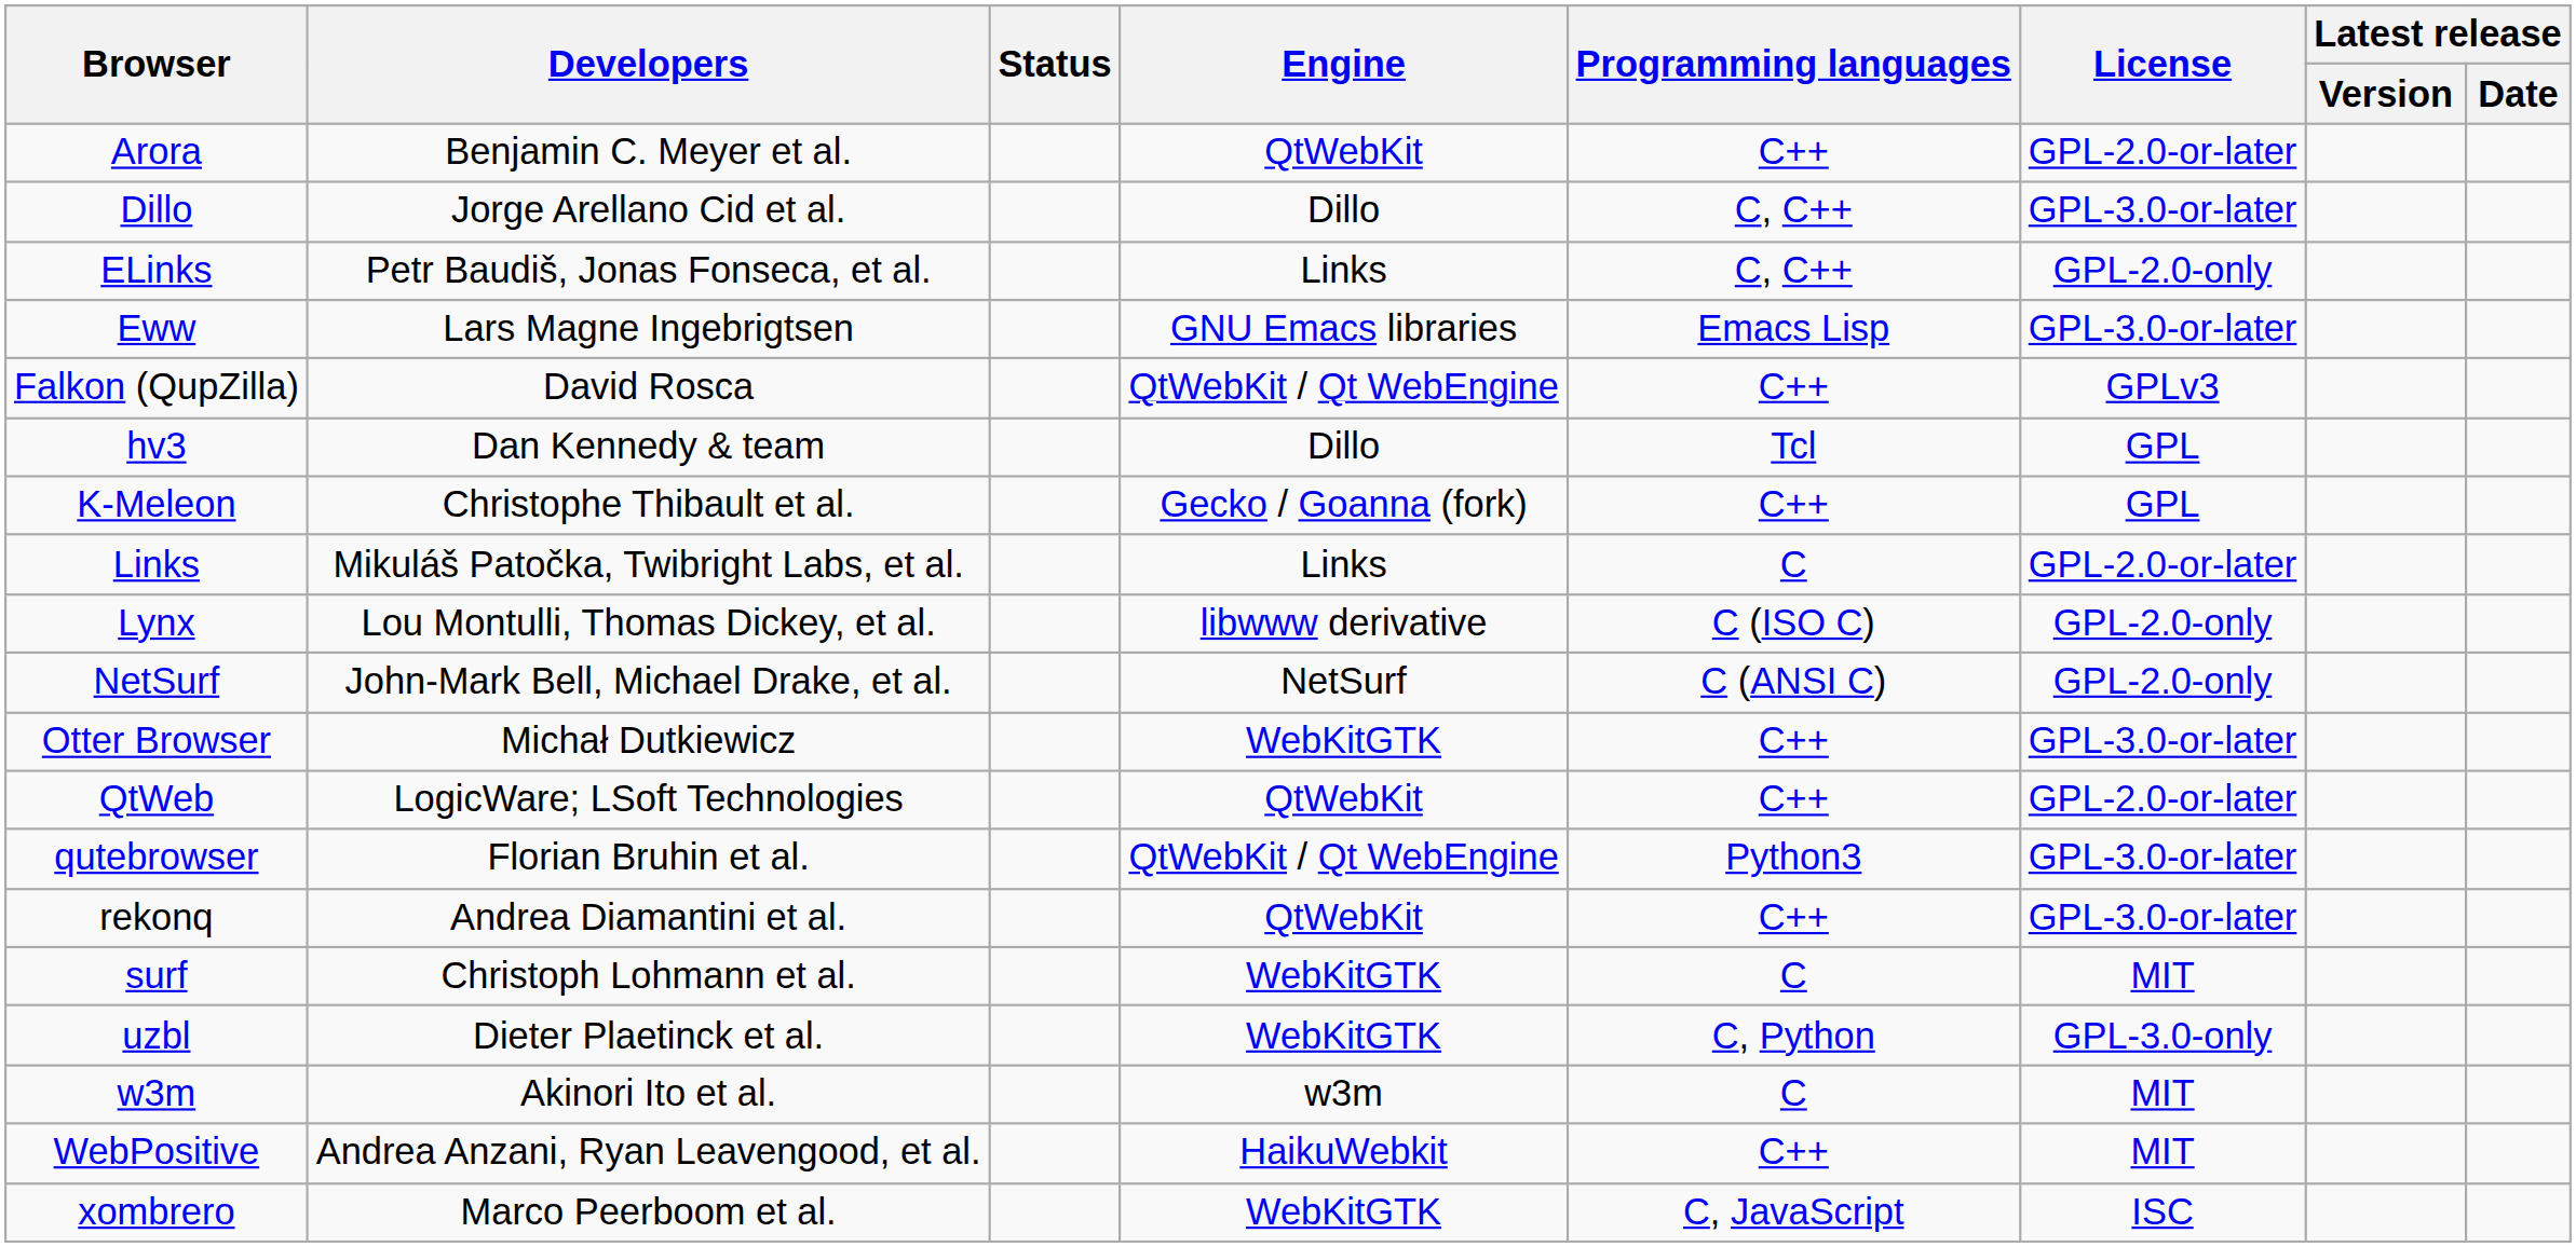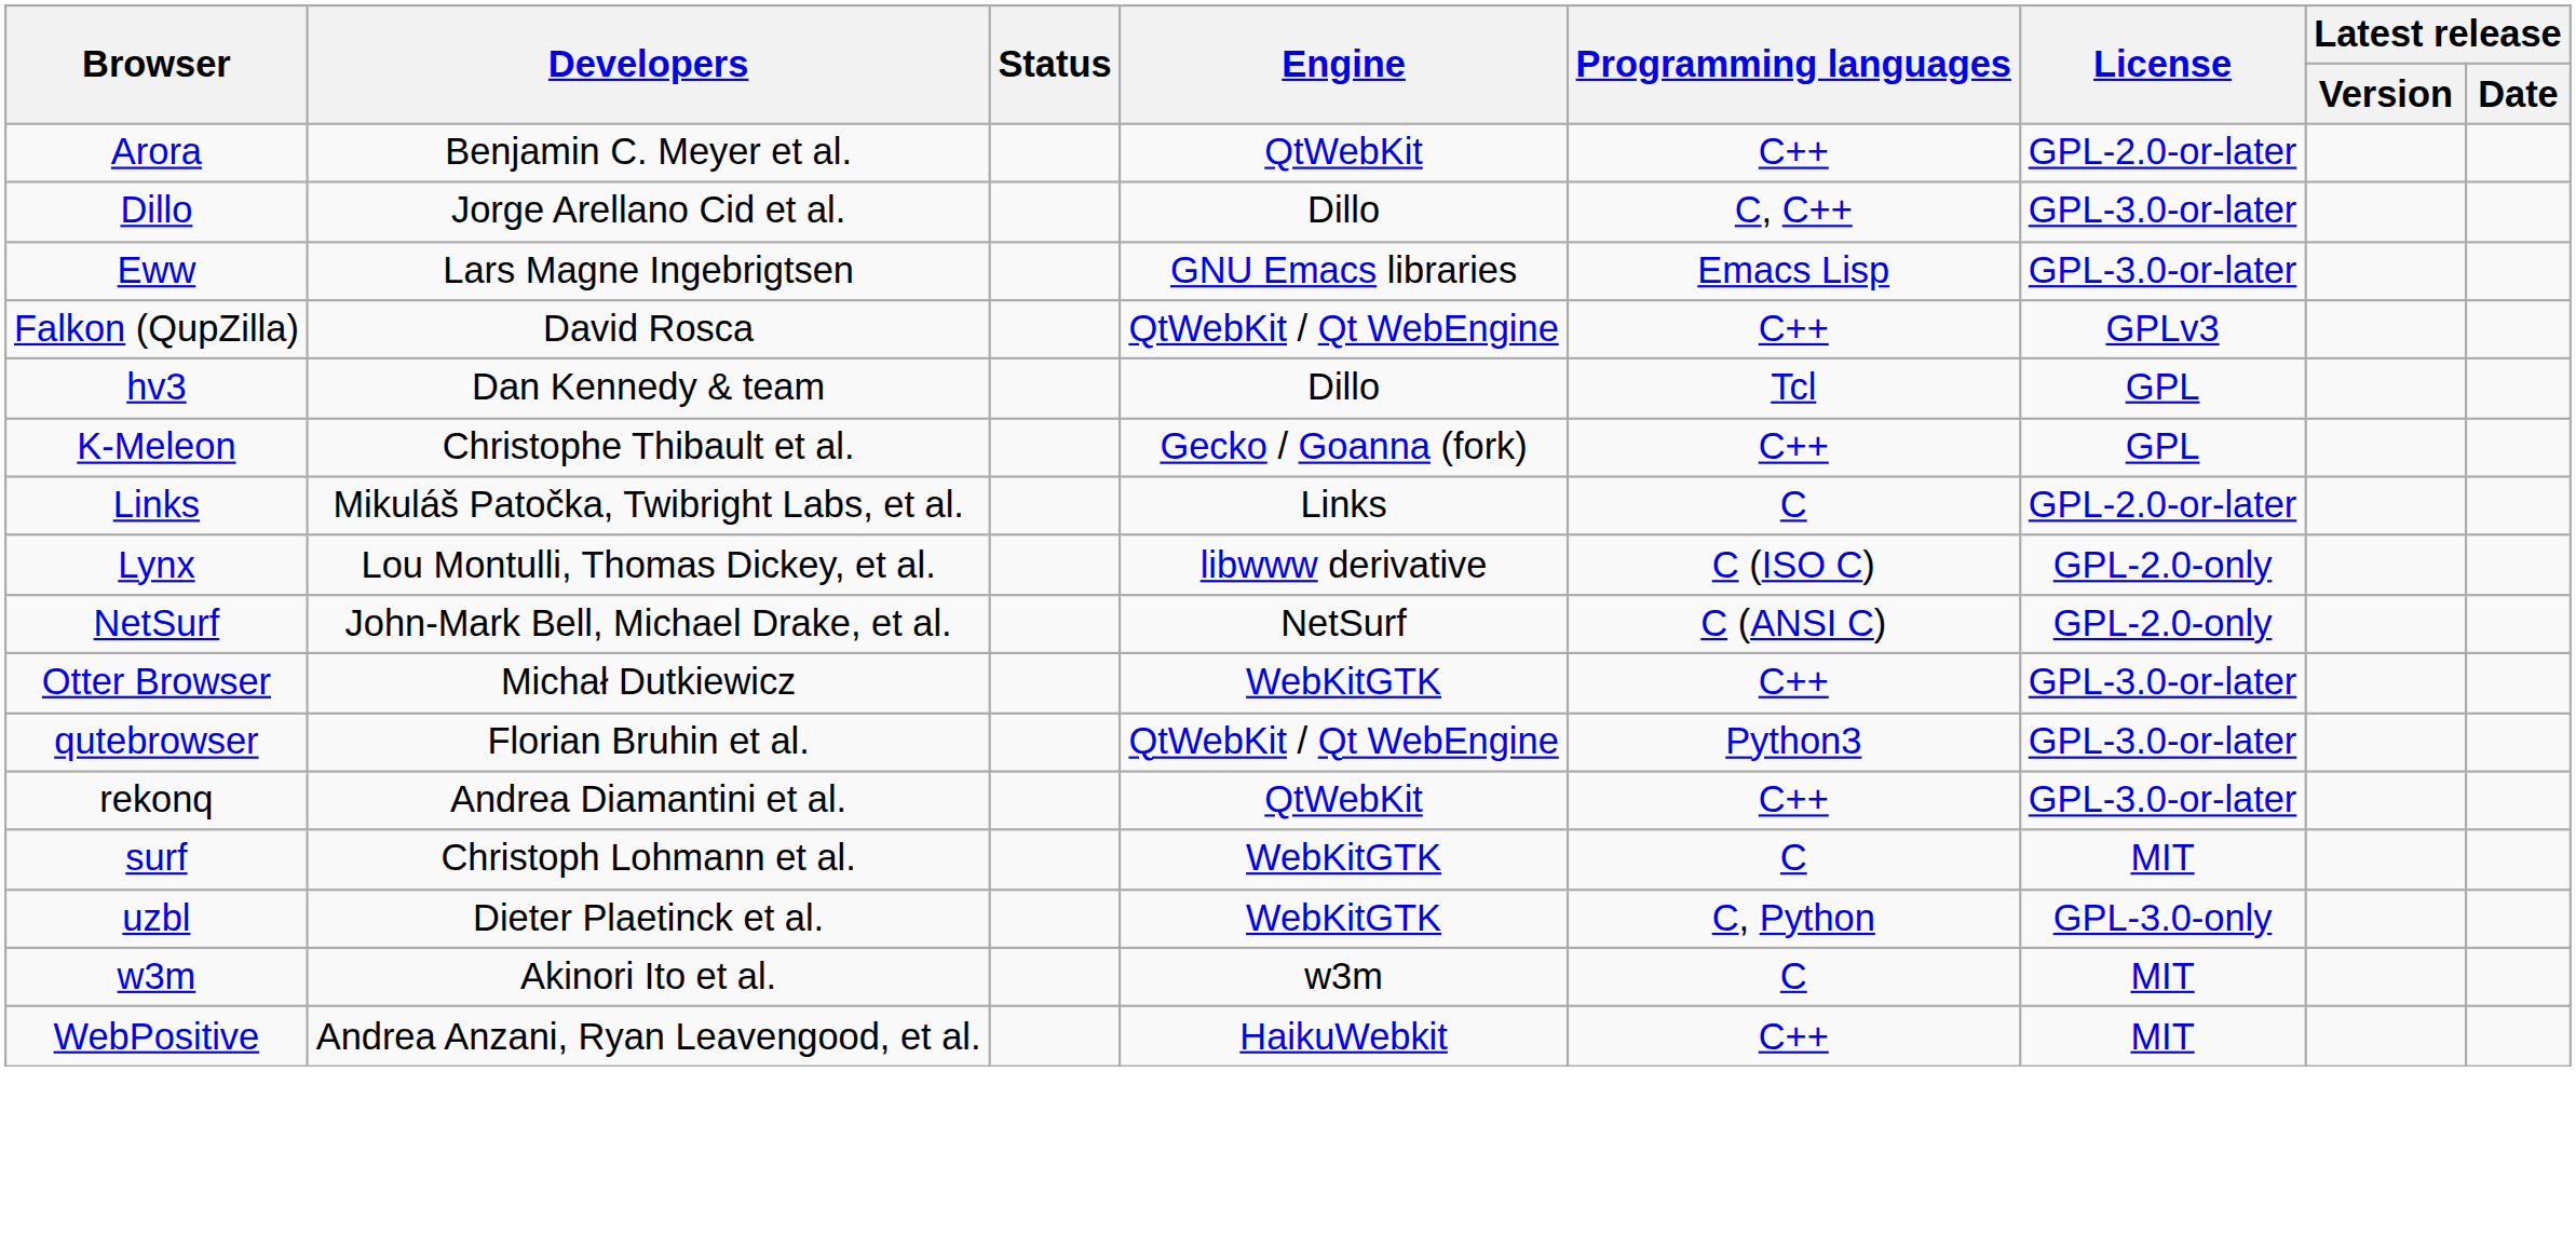- row: ELinks | Petr Baudiš, Jonas Fonseca, et al. | Links | C, C++ | GPL-2.0-only
- row: QtWeb | LogicWare; LSoft Technologies | QtWebKit | C++ | GPL-2.0-or-later
- row: xombrero | Marco Peerboom et al. | WebKitGTK | C, JavaScript | ISC
